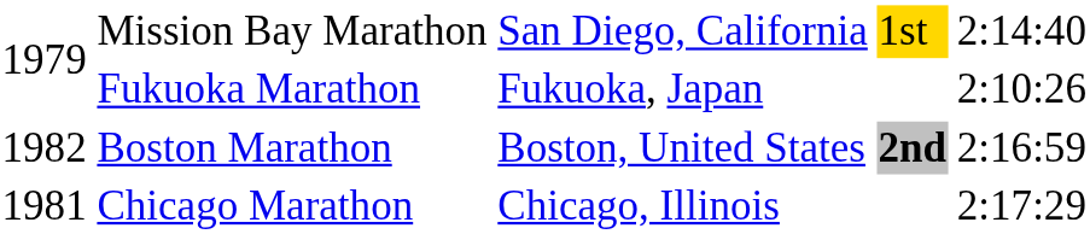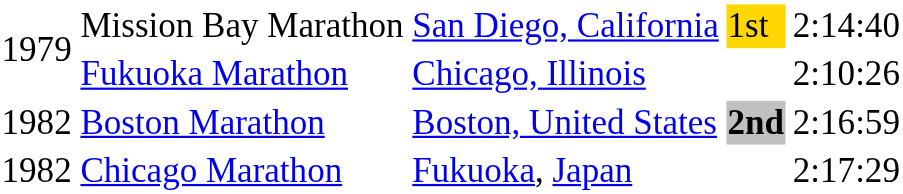Fukuoka Marathon | column 3: Fukuoka, Japan -> Chicago, Illinois
Chicago Marathon | column 1: 1981 -> 1982
Chicago Marathon | column 3: Chicago, Illinois -> Fukuoka, Japan
